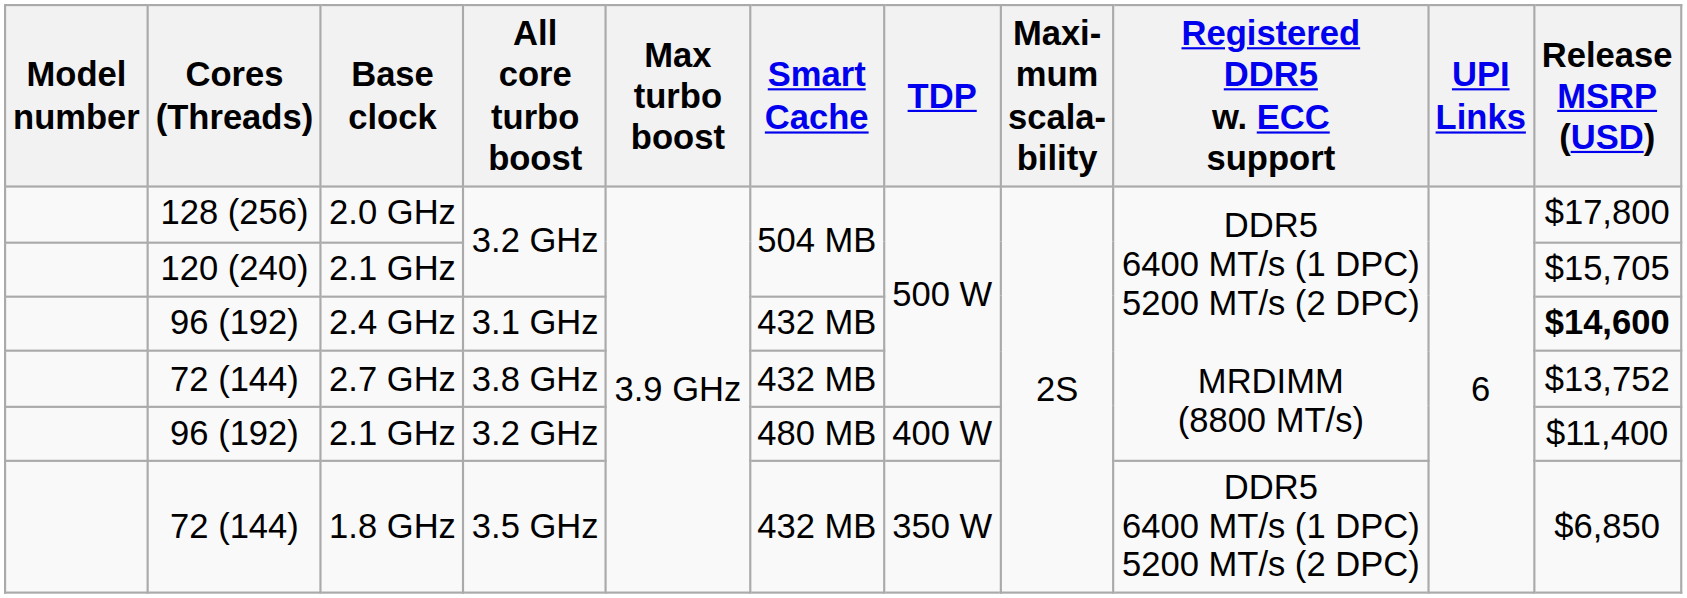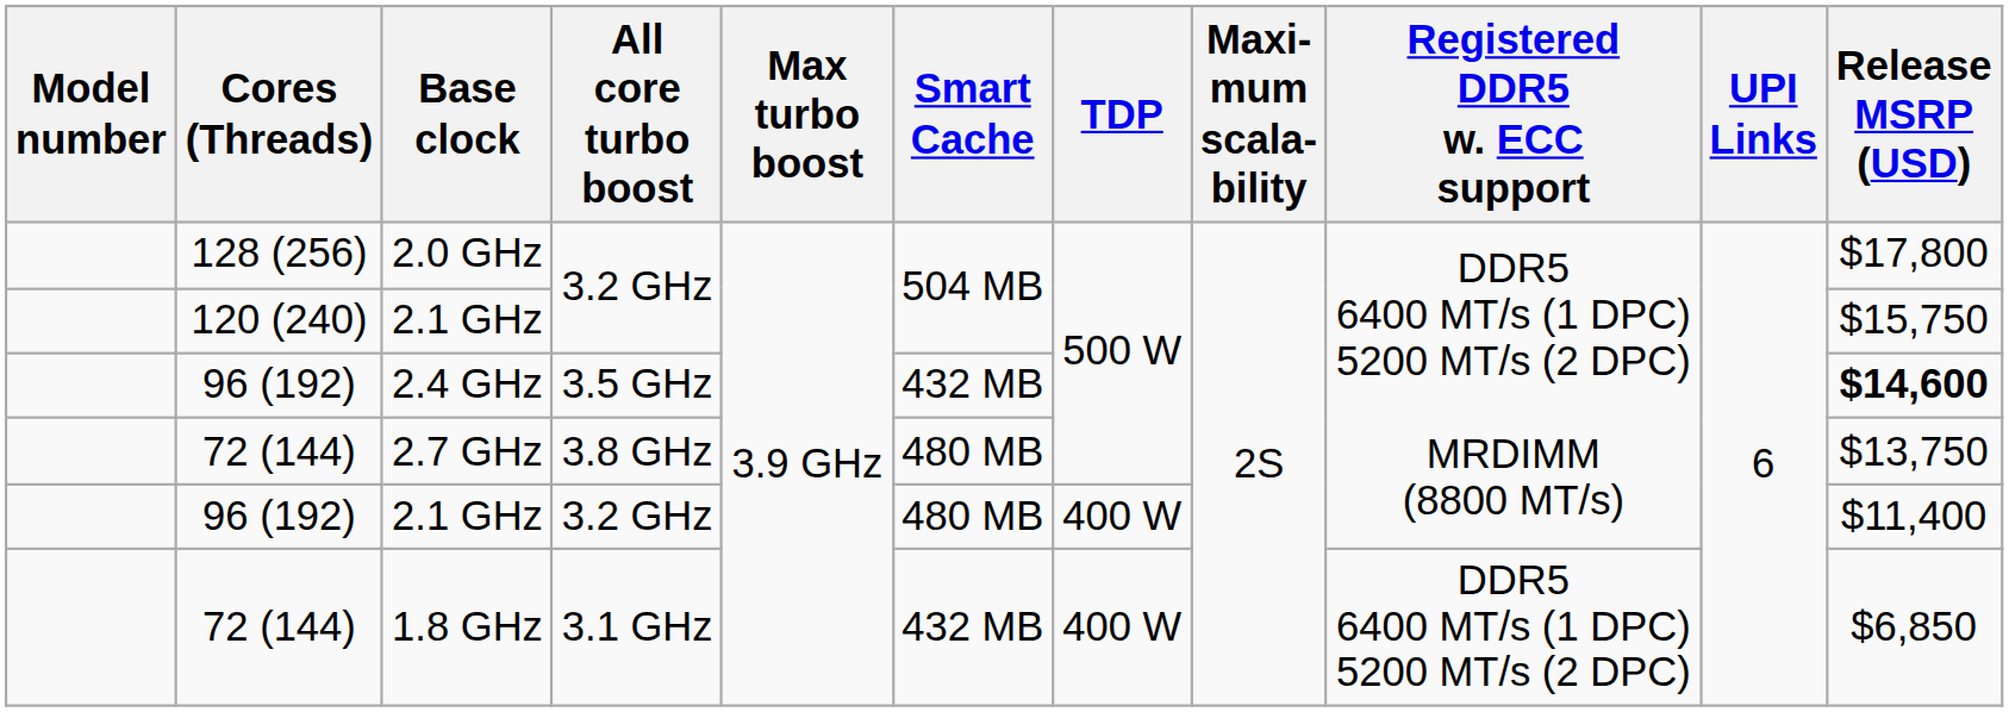120 (240) / 2.1 GHz | Release MSRP (USD): $15,705 -> $15,750
2.4 GHz | All core turbo boost: 3.1 GHz -> 3.5 GHz
2.7 GHz | Smart Cache: 432 MB -> 480 MB
2.7 GHz | Release MSRP (USD): $13,752 -> $13,750
1.8 GHz | All core turbo boost: 3.5 GHz -> 3.1 GHz
1.8 GHz | TDP: 350 W -> 400 W
